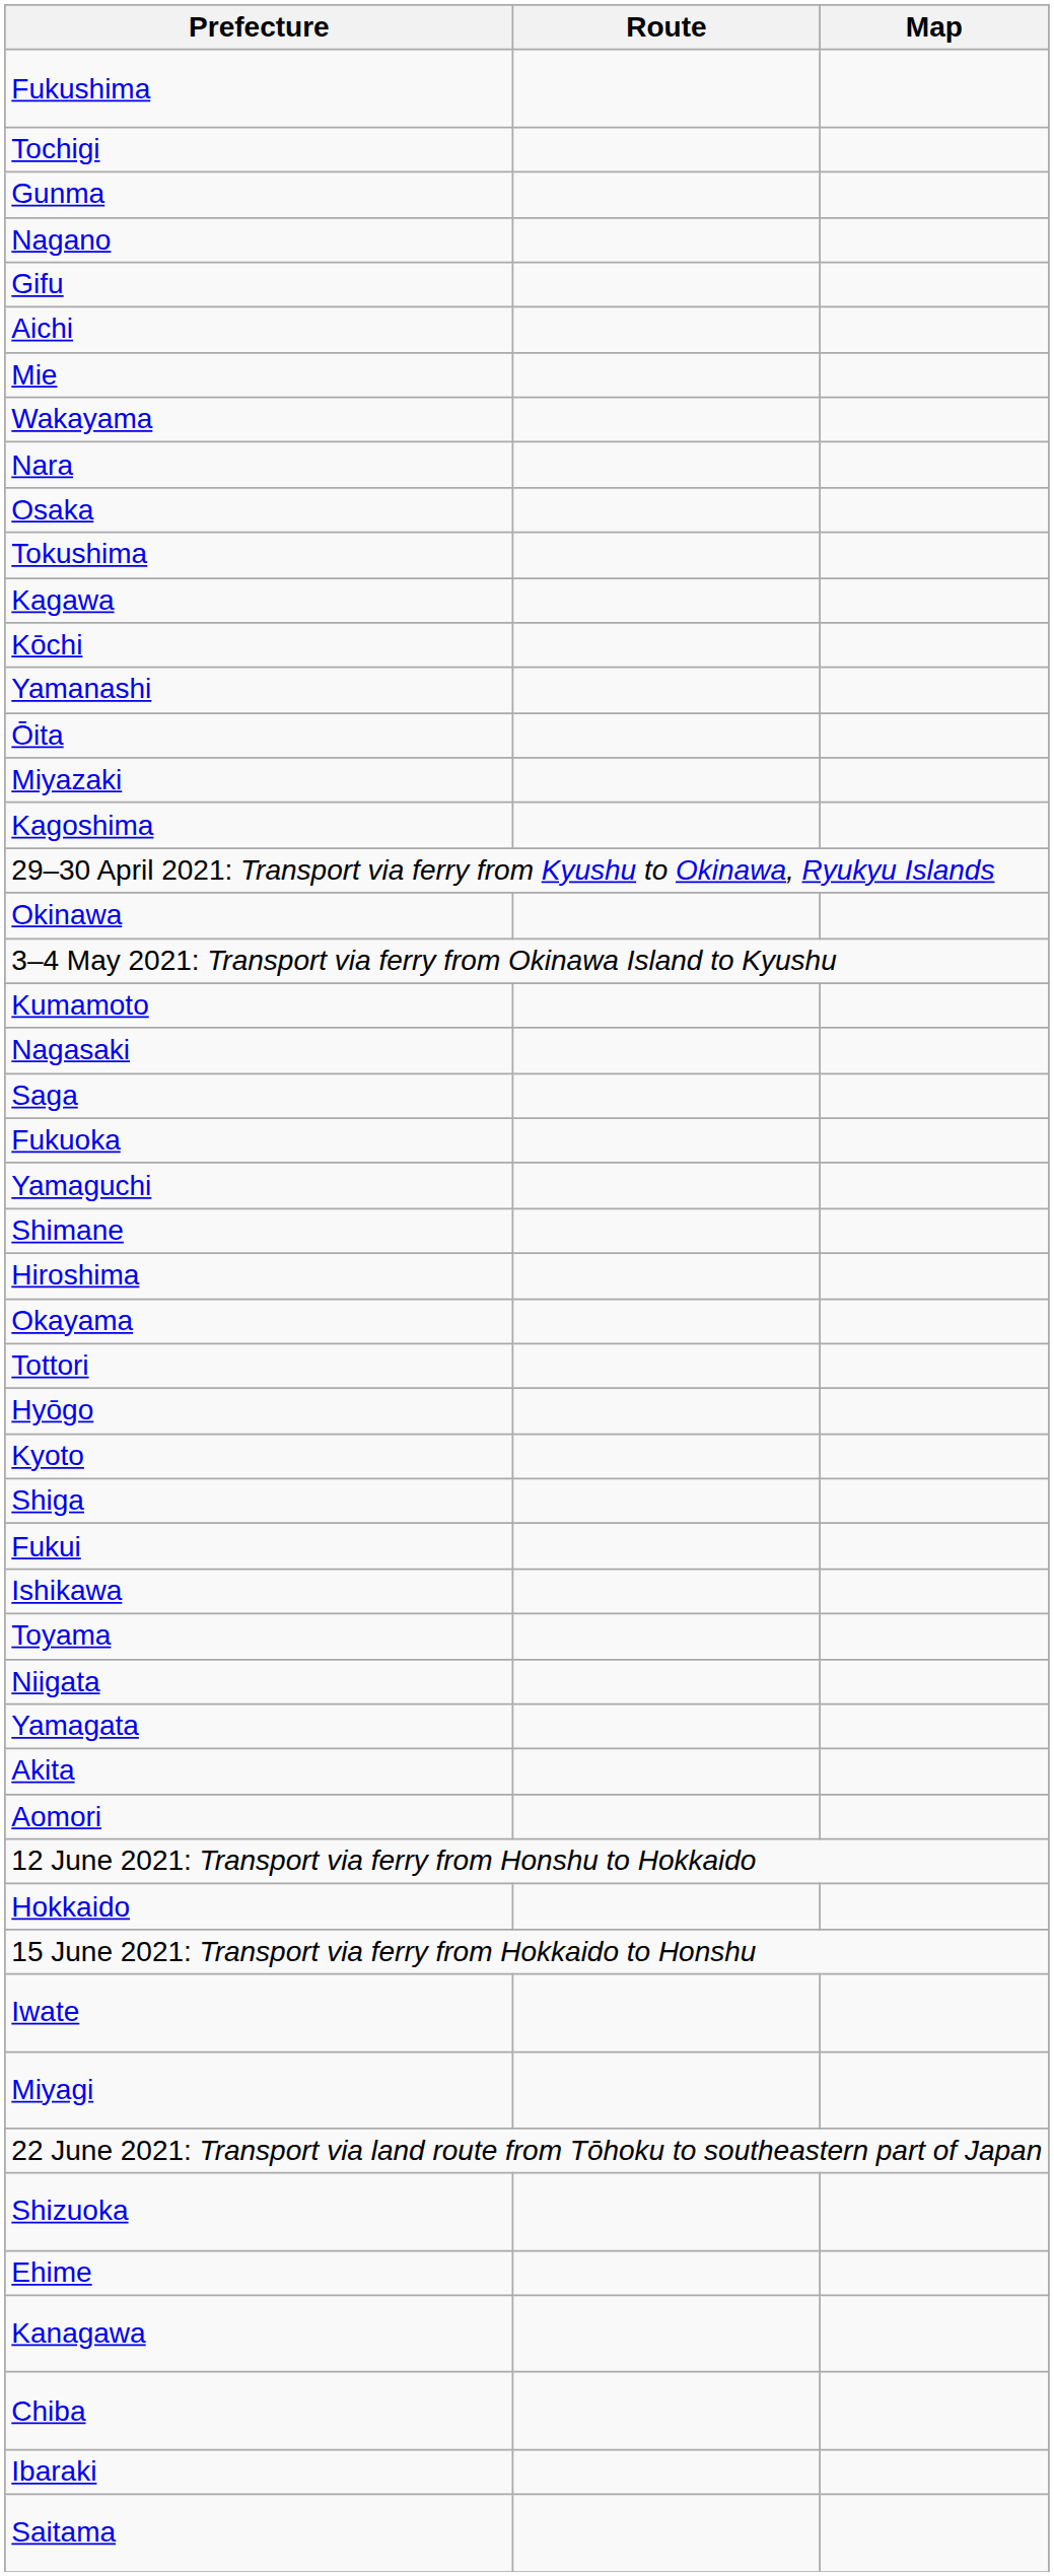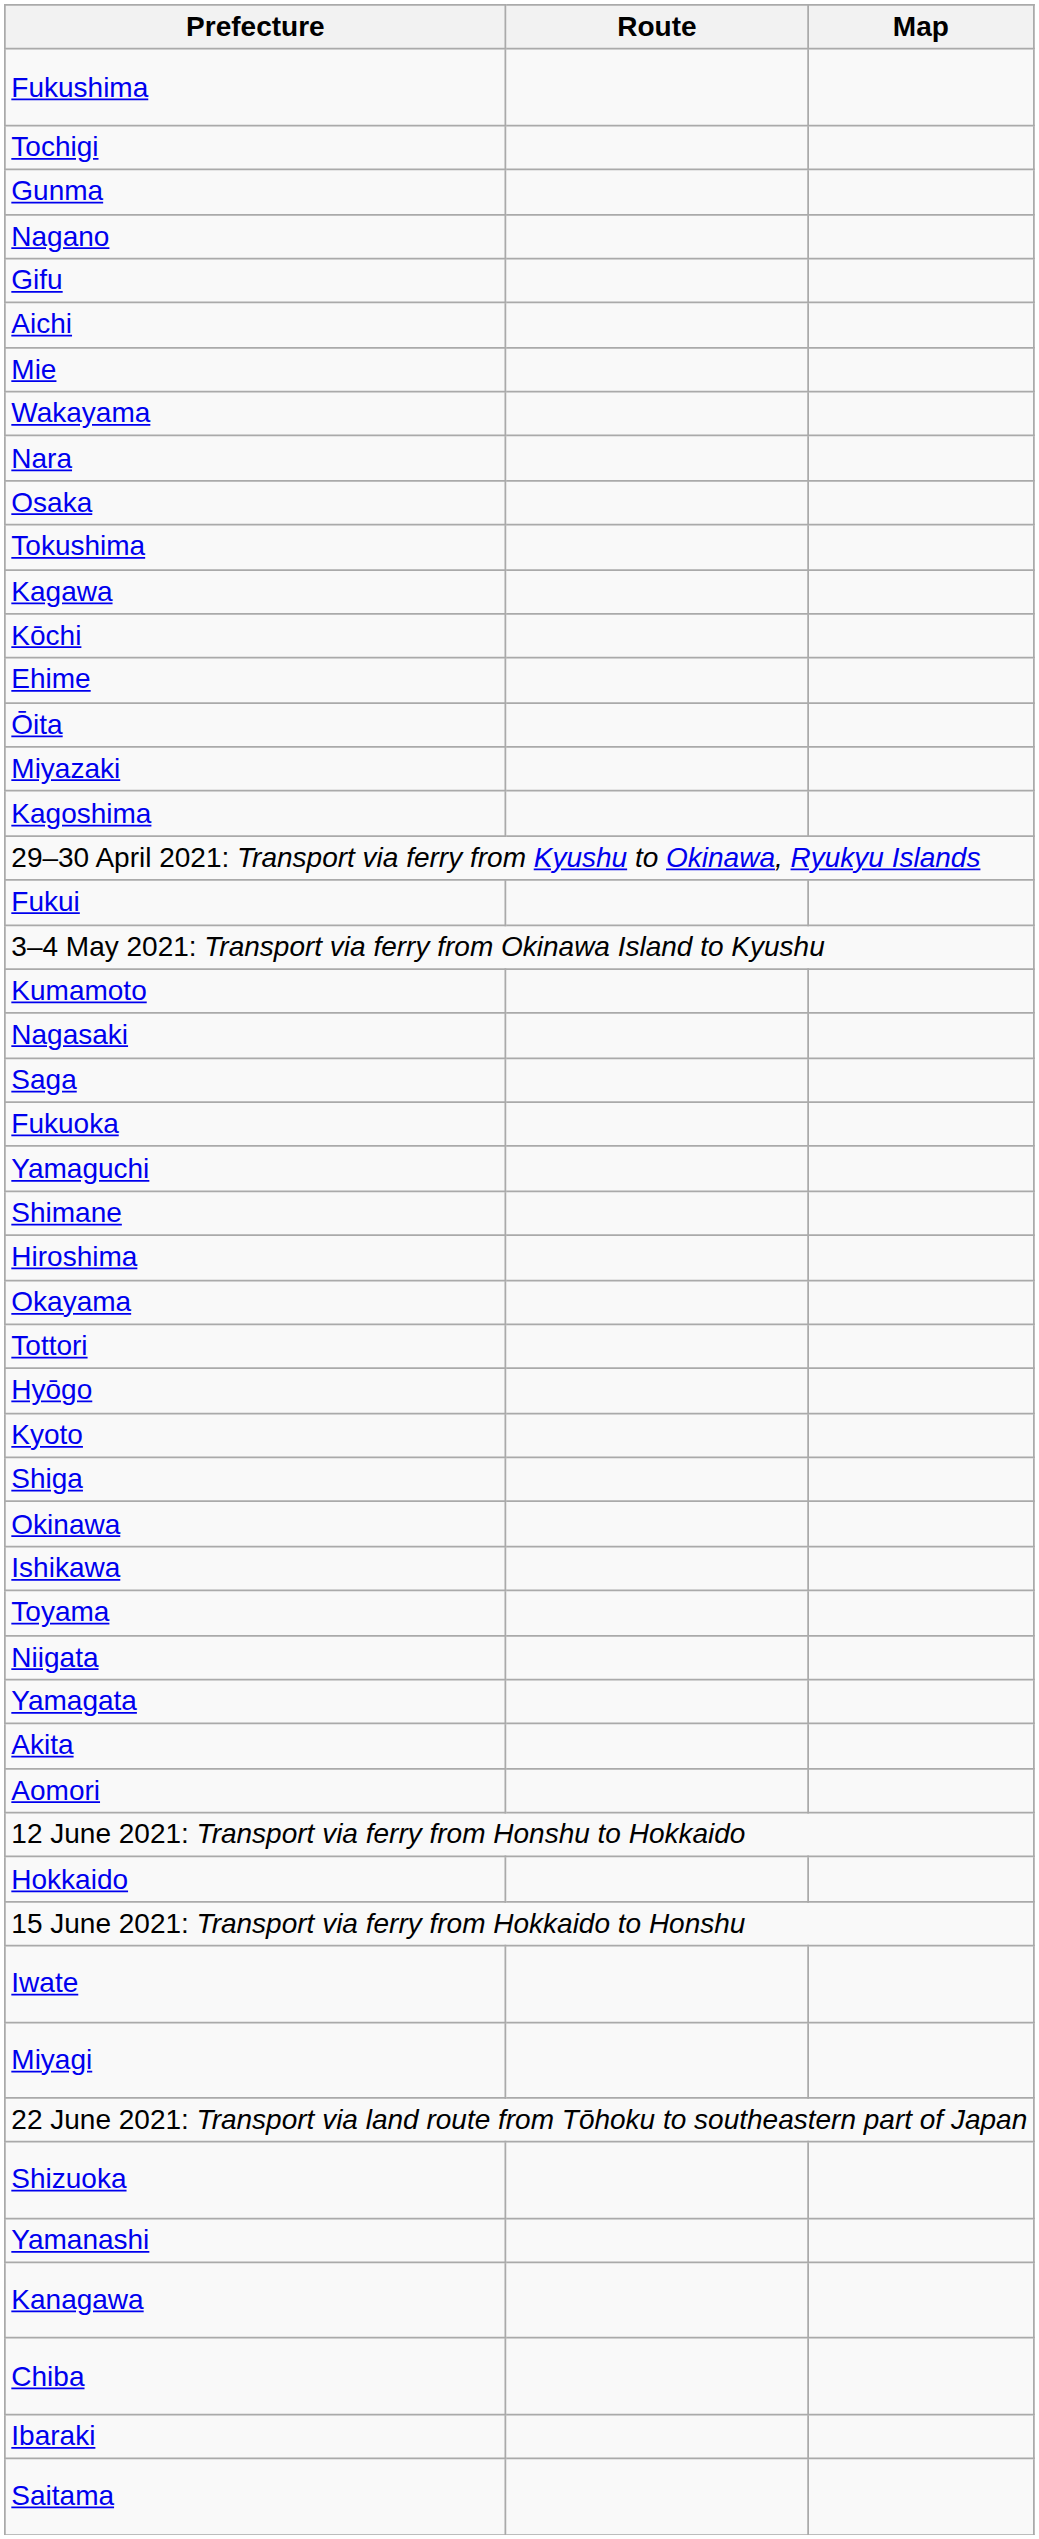rows swapped: Ehime <-> Yamanashi
rows swapped: Okinawa <-> Fukui
